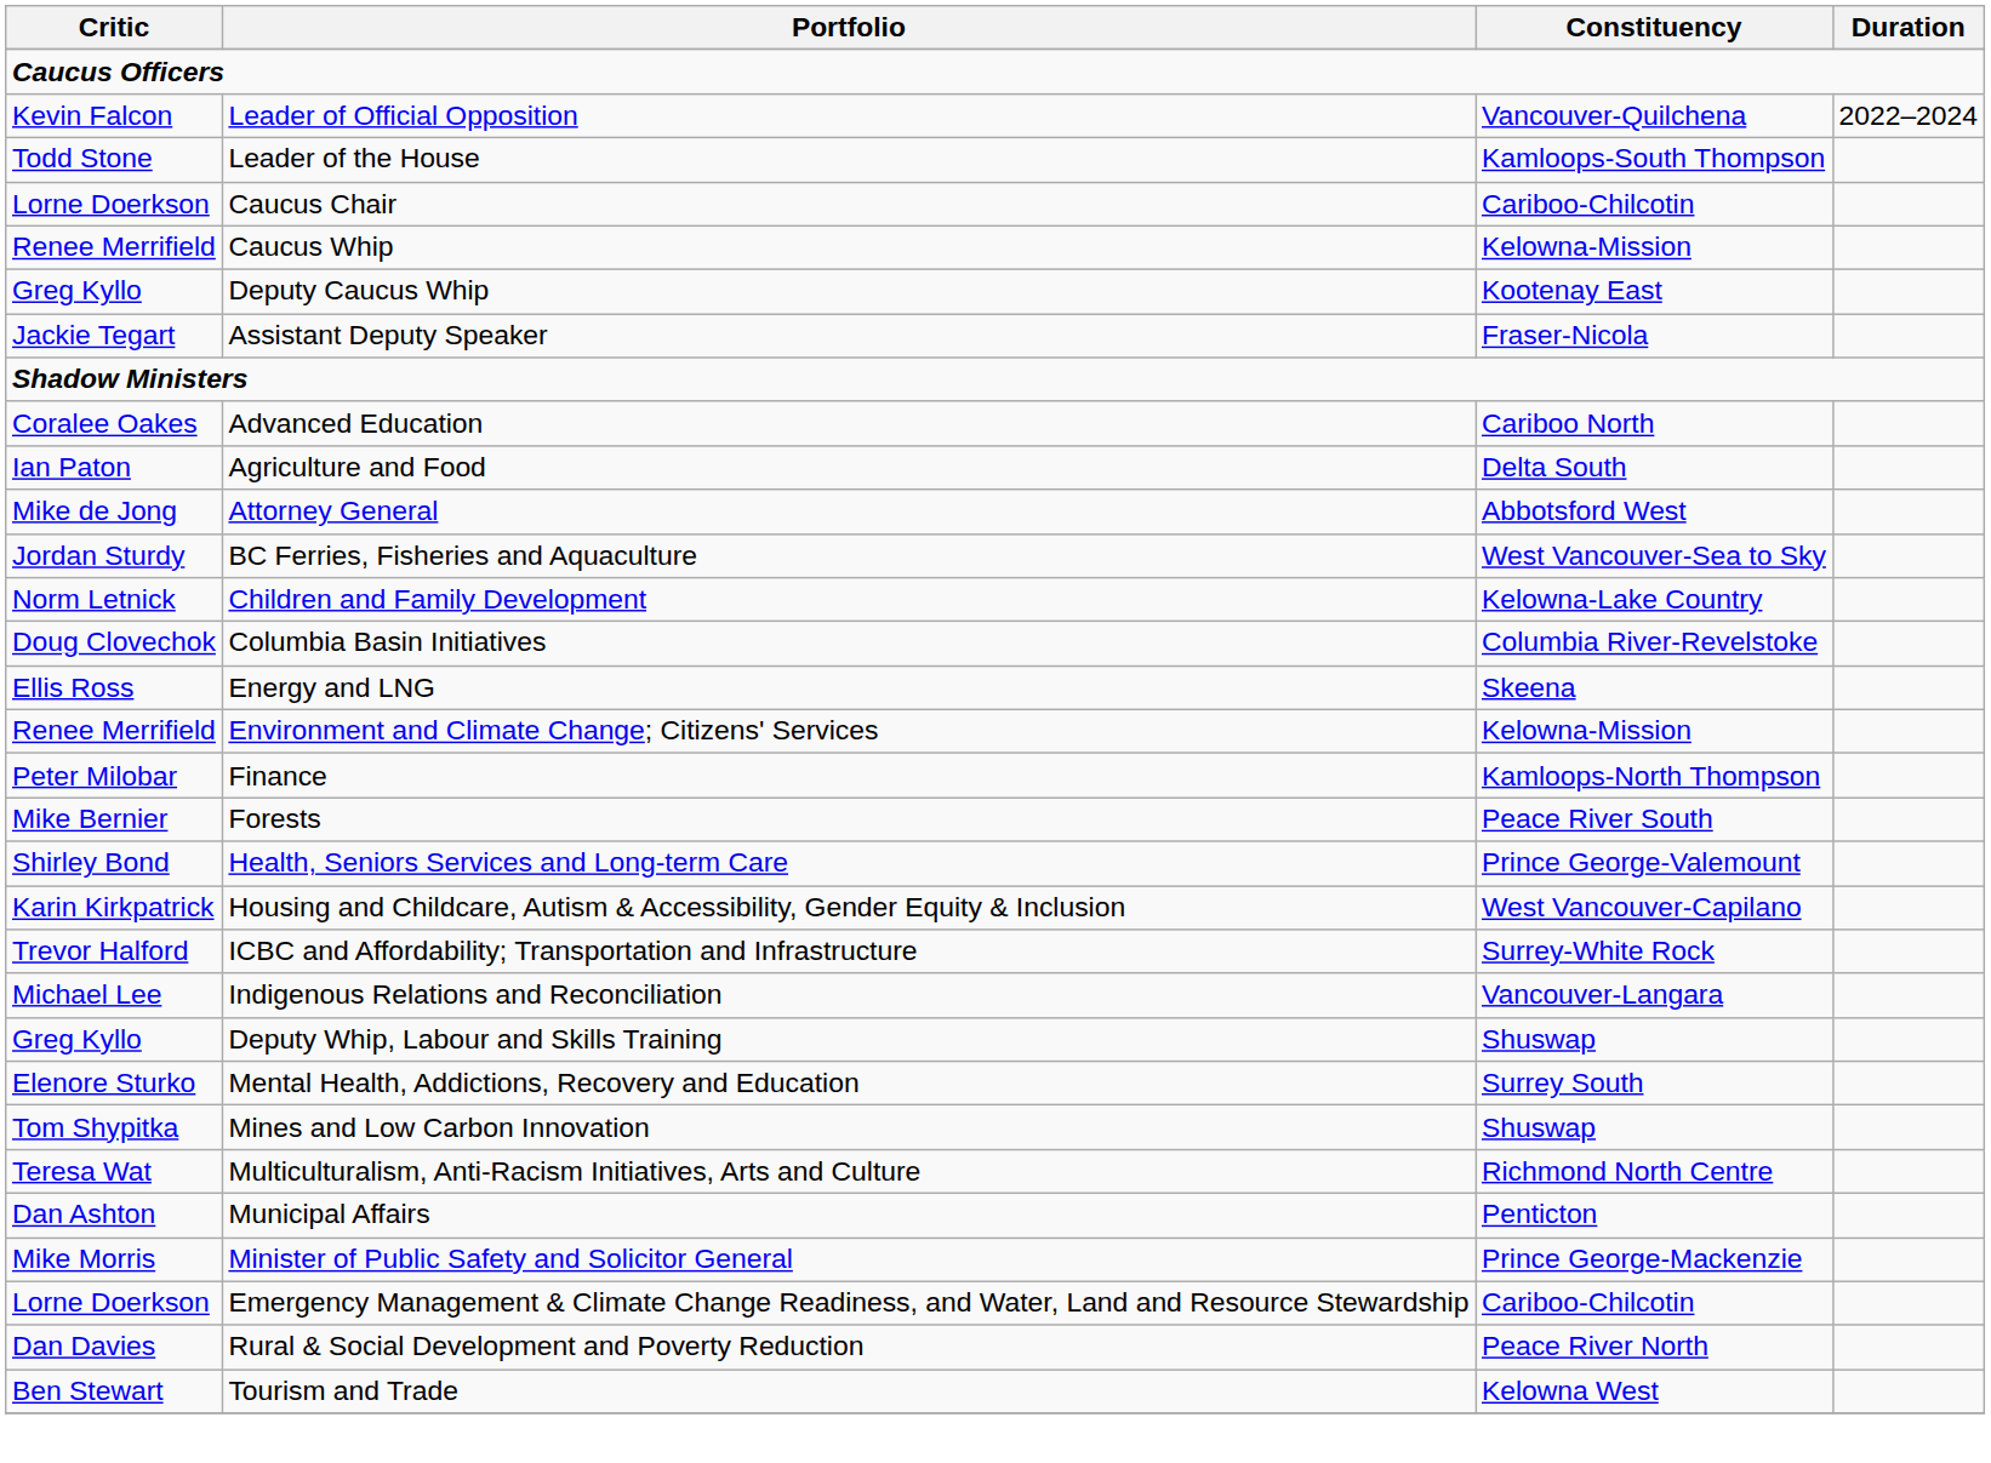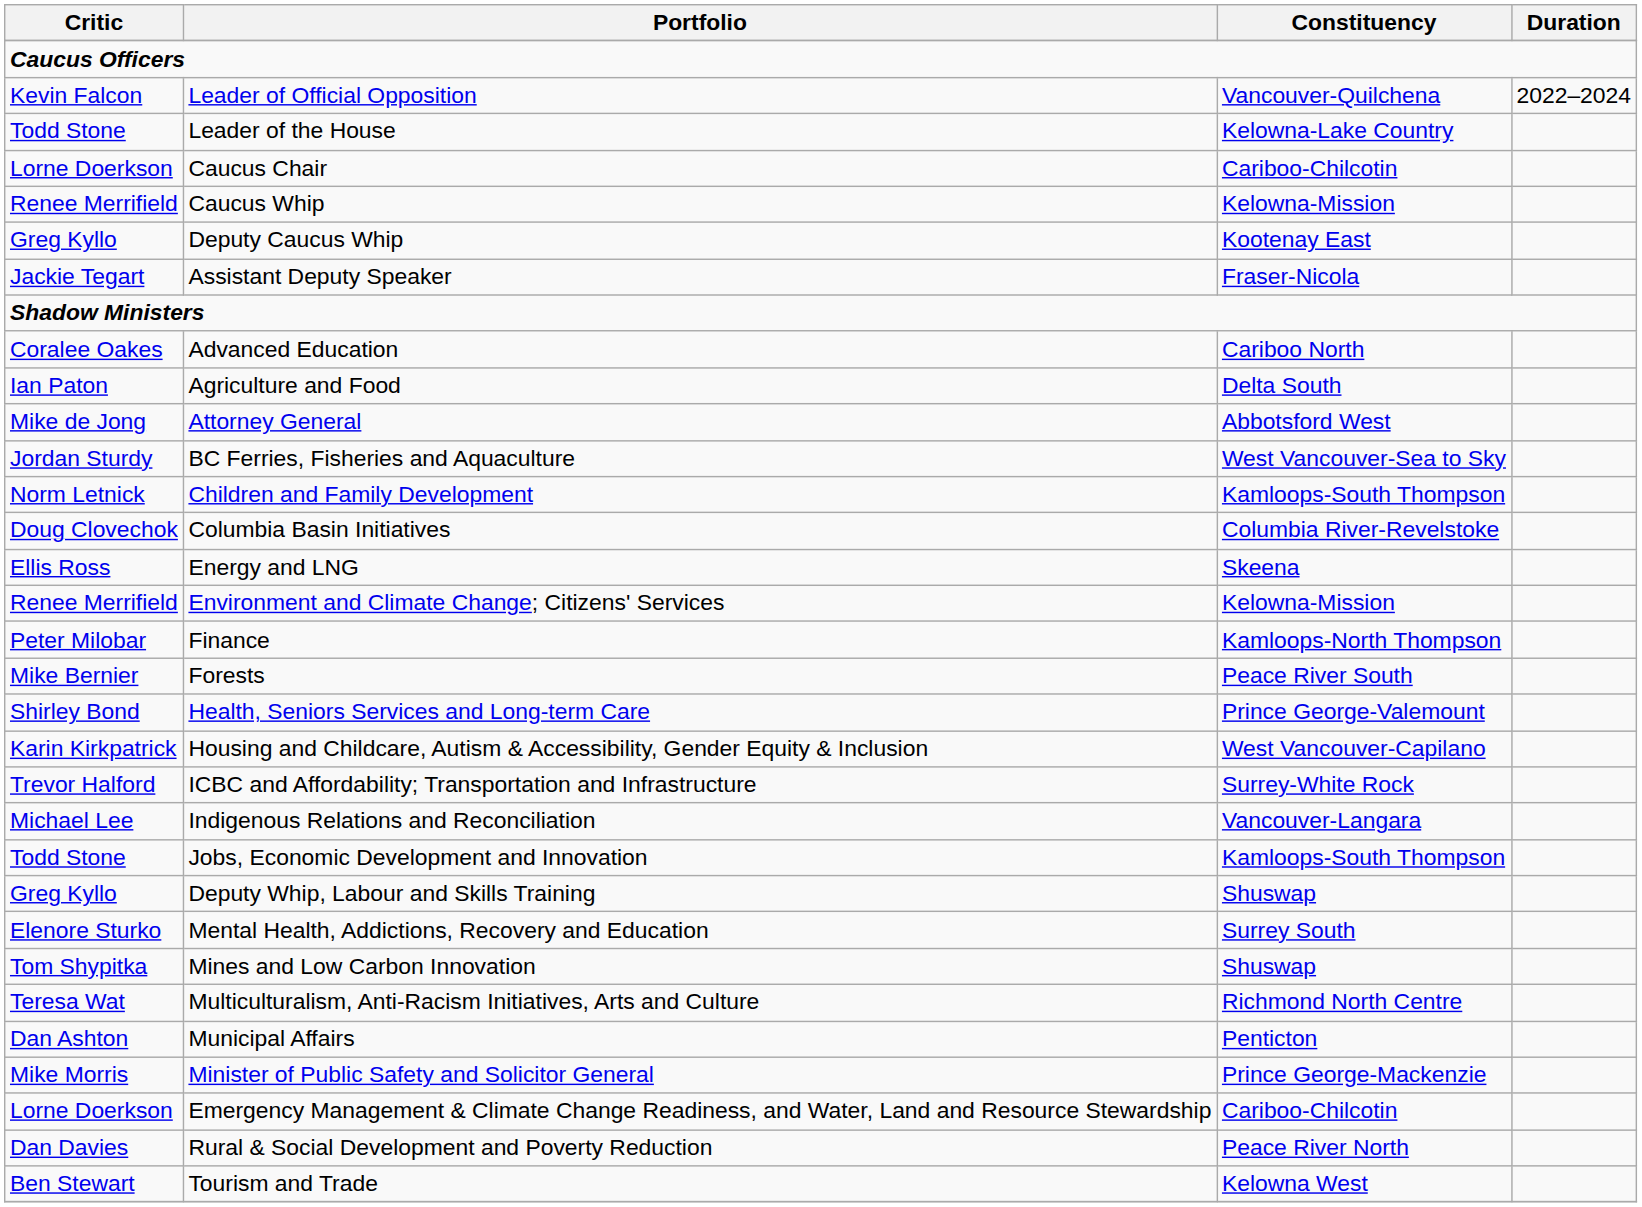Leader of the House | Constituency: Kamloops-South Thompson -> Kelowna-Lake Country
Children and Family Development | Constituency: Kelowna-Lake Country -> Kamloops-South Thompson
+ row: Todd Stone | Jobs, Economic Development and Innovation | Kamloops-South Thompson
